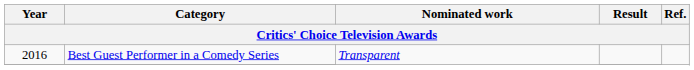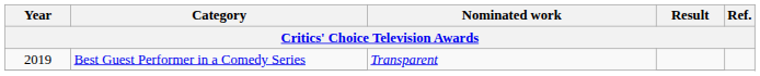Best Guest Performer in a Comedy Series | Year: 2016 -> 2019
